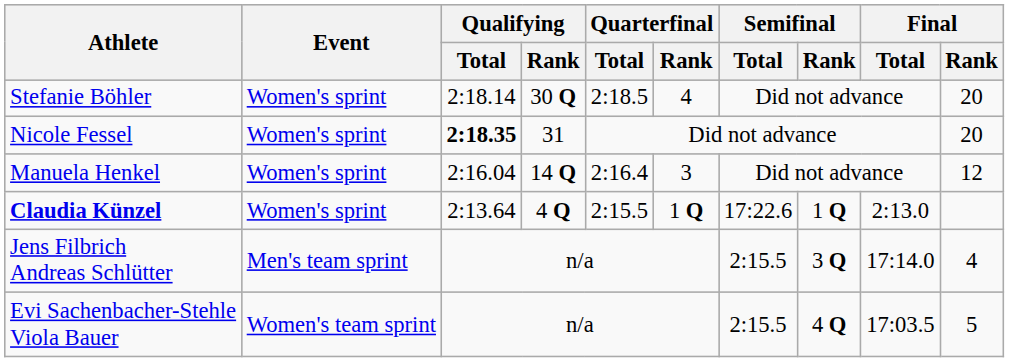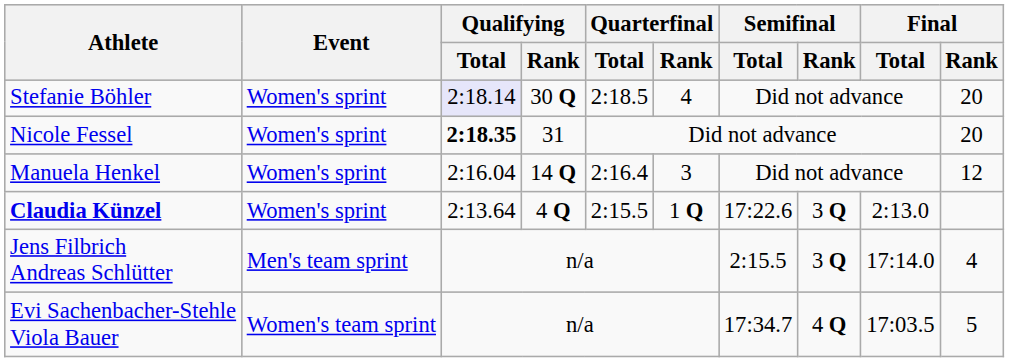Stefanie Böhler | Qualifying / Total: no background -> lavender background
Claudia Künzel | Semifinal / Rank: 1 Q -> 3 Q
Evi Sachenbacher-Stehle Viola Bauer | Semifinal / Total: 2:15.5 -> 17:34.7
